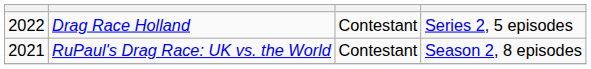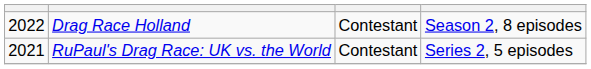Drag Race Holland | column 4: Series 2, 5 episodes -> Season 2, 8 episodes
RuPaul's Drag Race: UK vs. the World | column 4: Season 2, 8 episodes -> Series 2, 5 episodes
